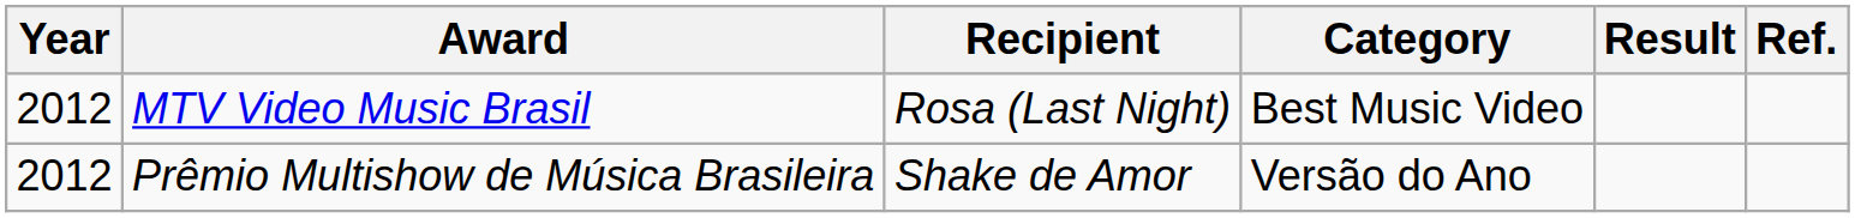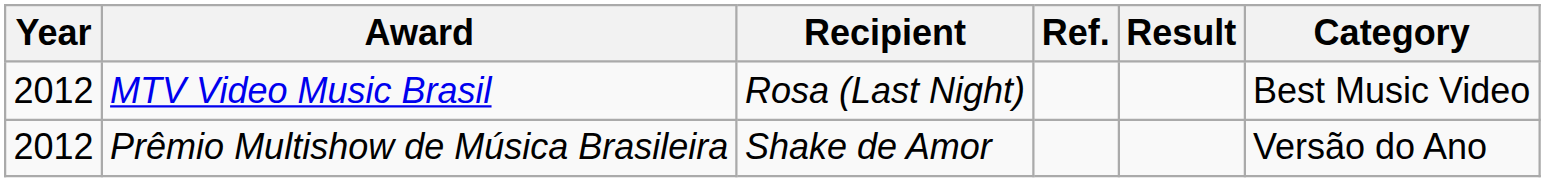columns swapped: Category <-> Ref.
